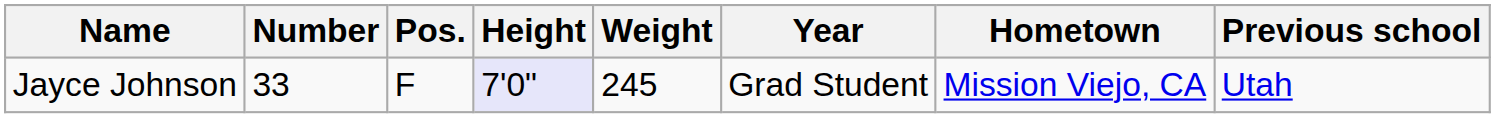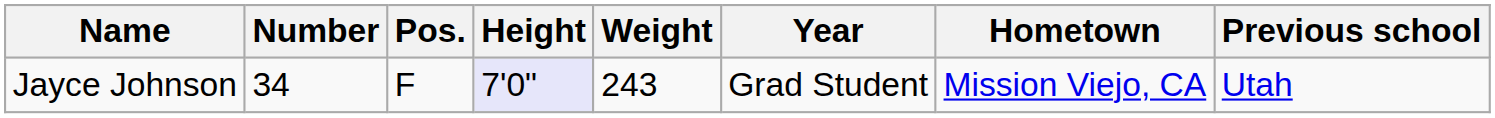Jayce Johnson | Number: 33 -> 34
Jayce Johnson | Weight: 245 -> 243
